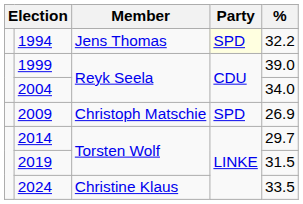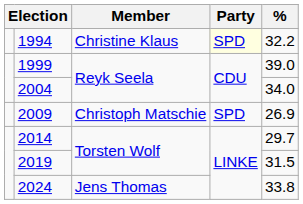1994 | Member: Jens Thomas -> Christine Klaus
2024 | Member: Christine Klaus -> Jens Thomas
2024 | %: 33.5 -> 33.8
